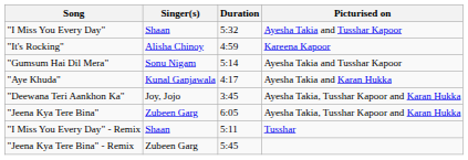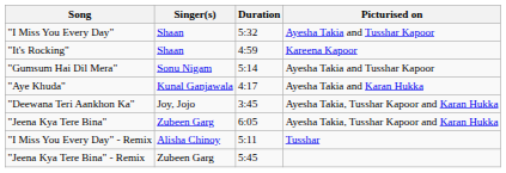"It's Rocking" | Singer(s): Alisha Chinoy -> Shaan
"I Miss You Every Day" - Remix | Singer(s): Shaan -> Alisha Chinoy
